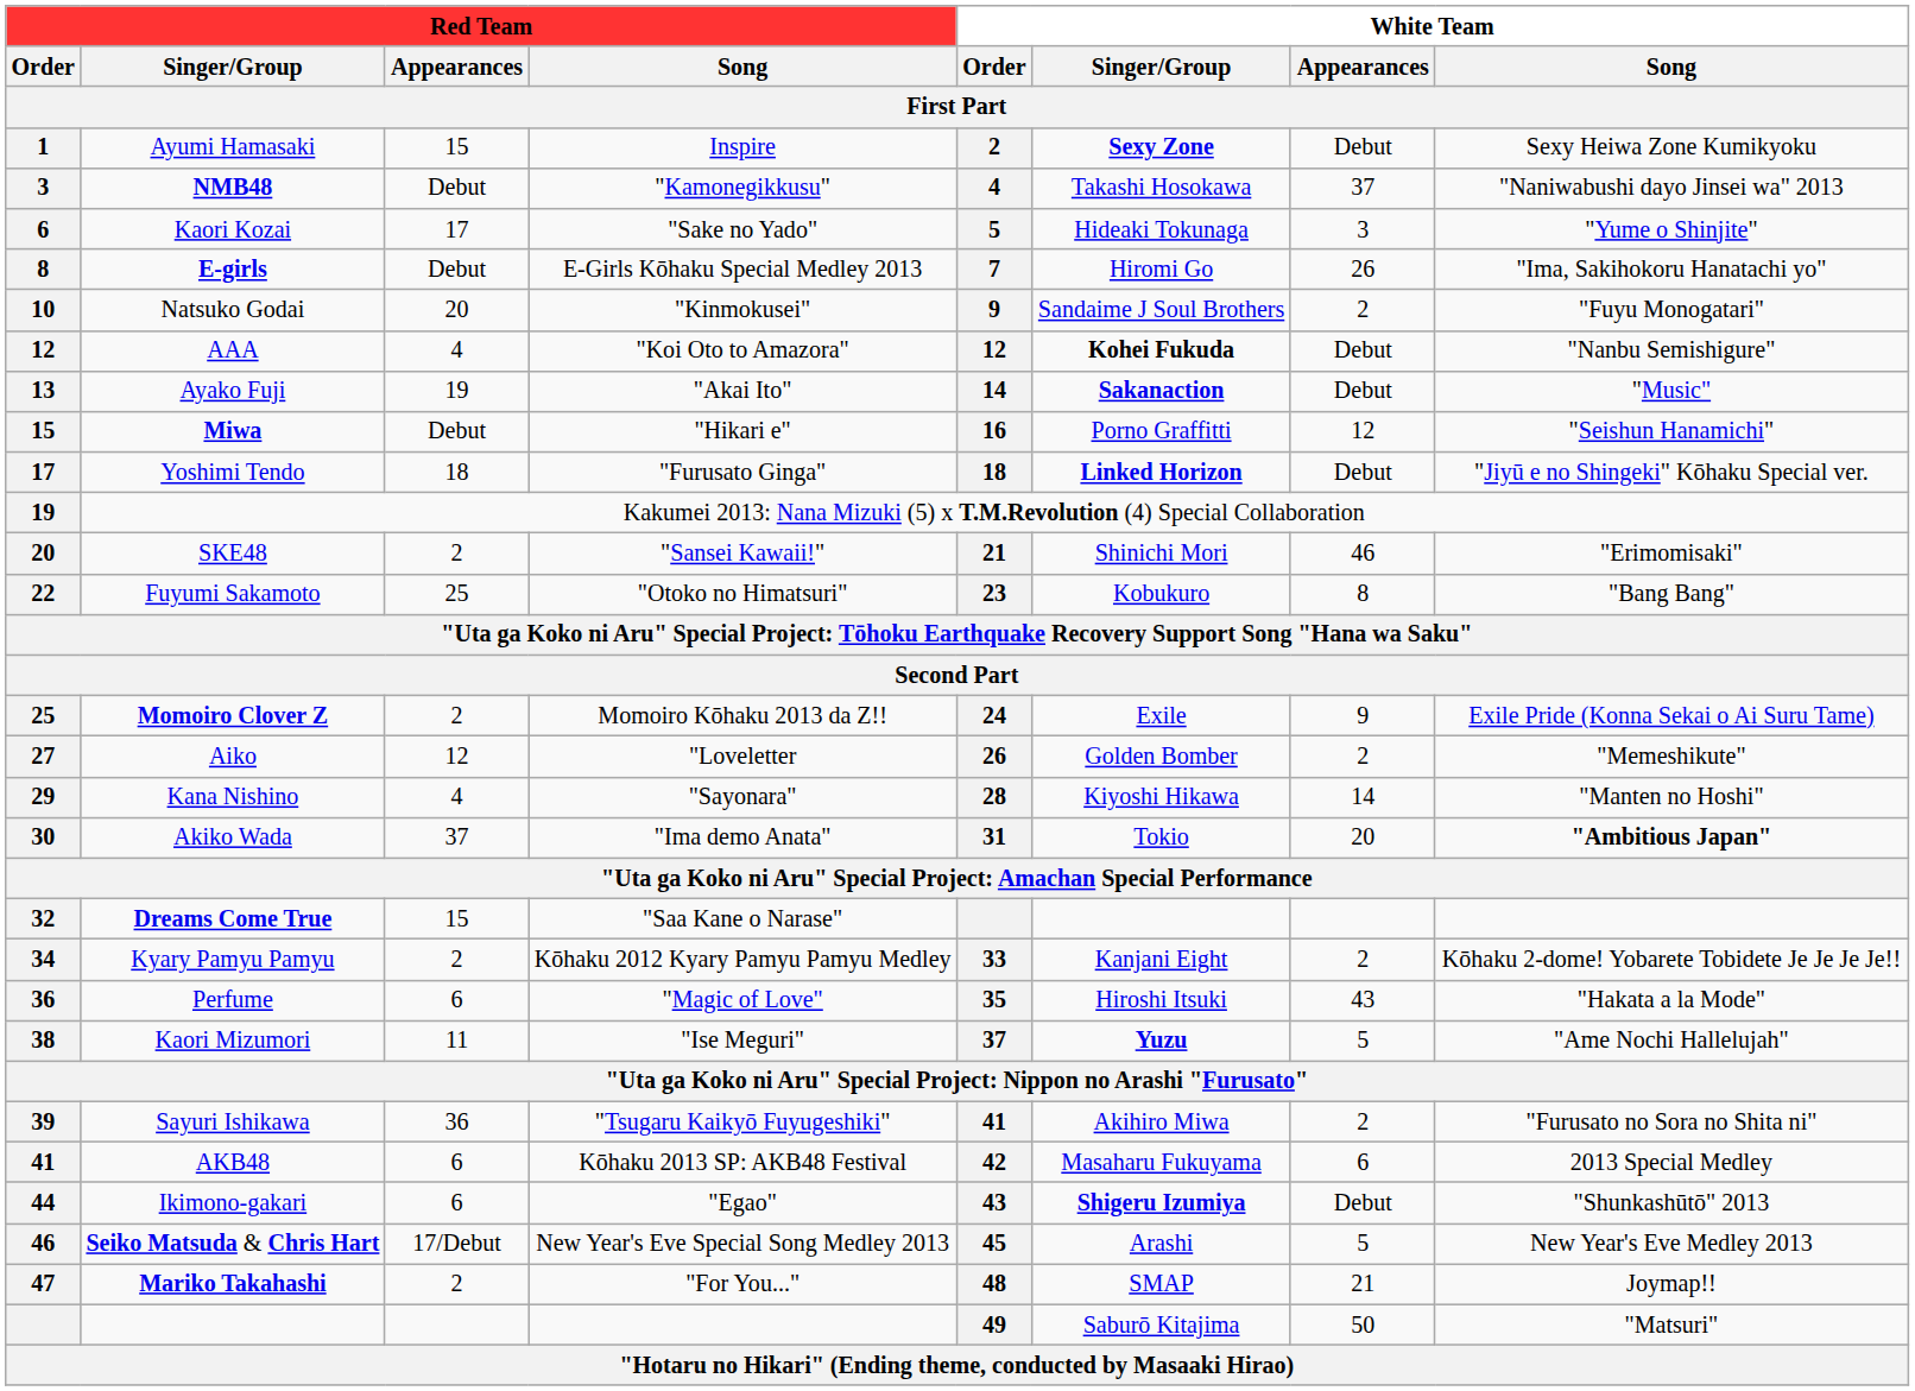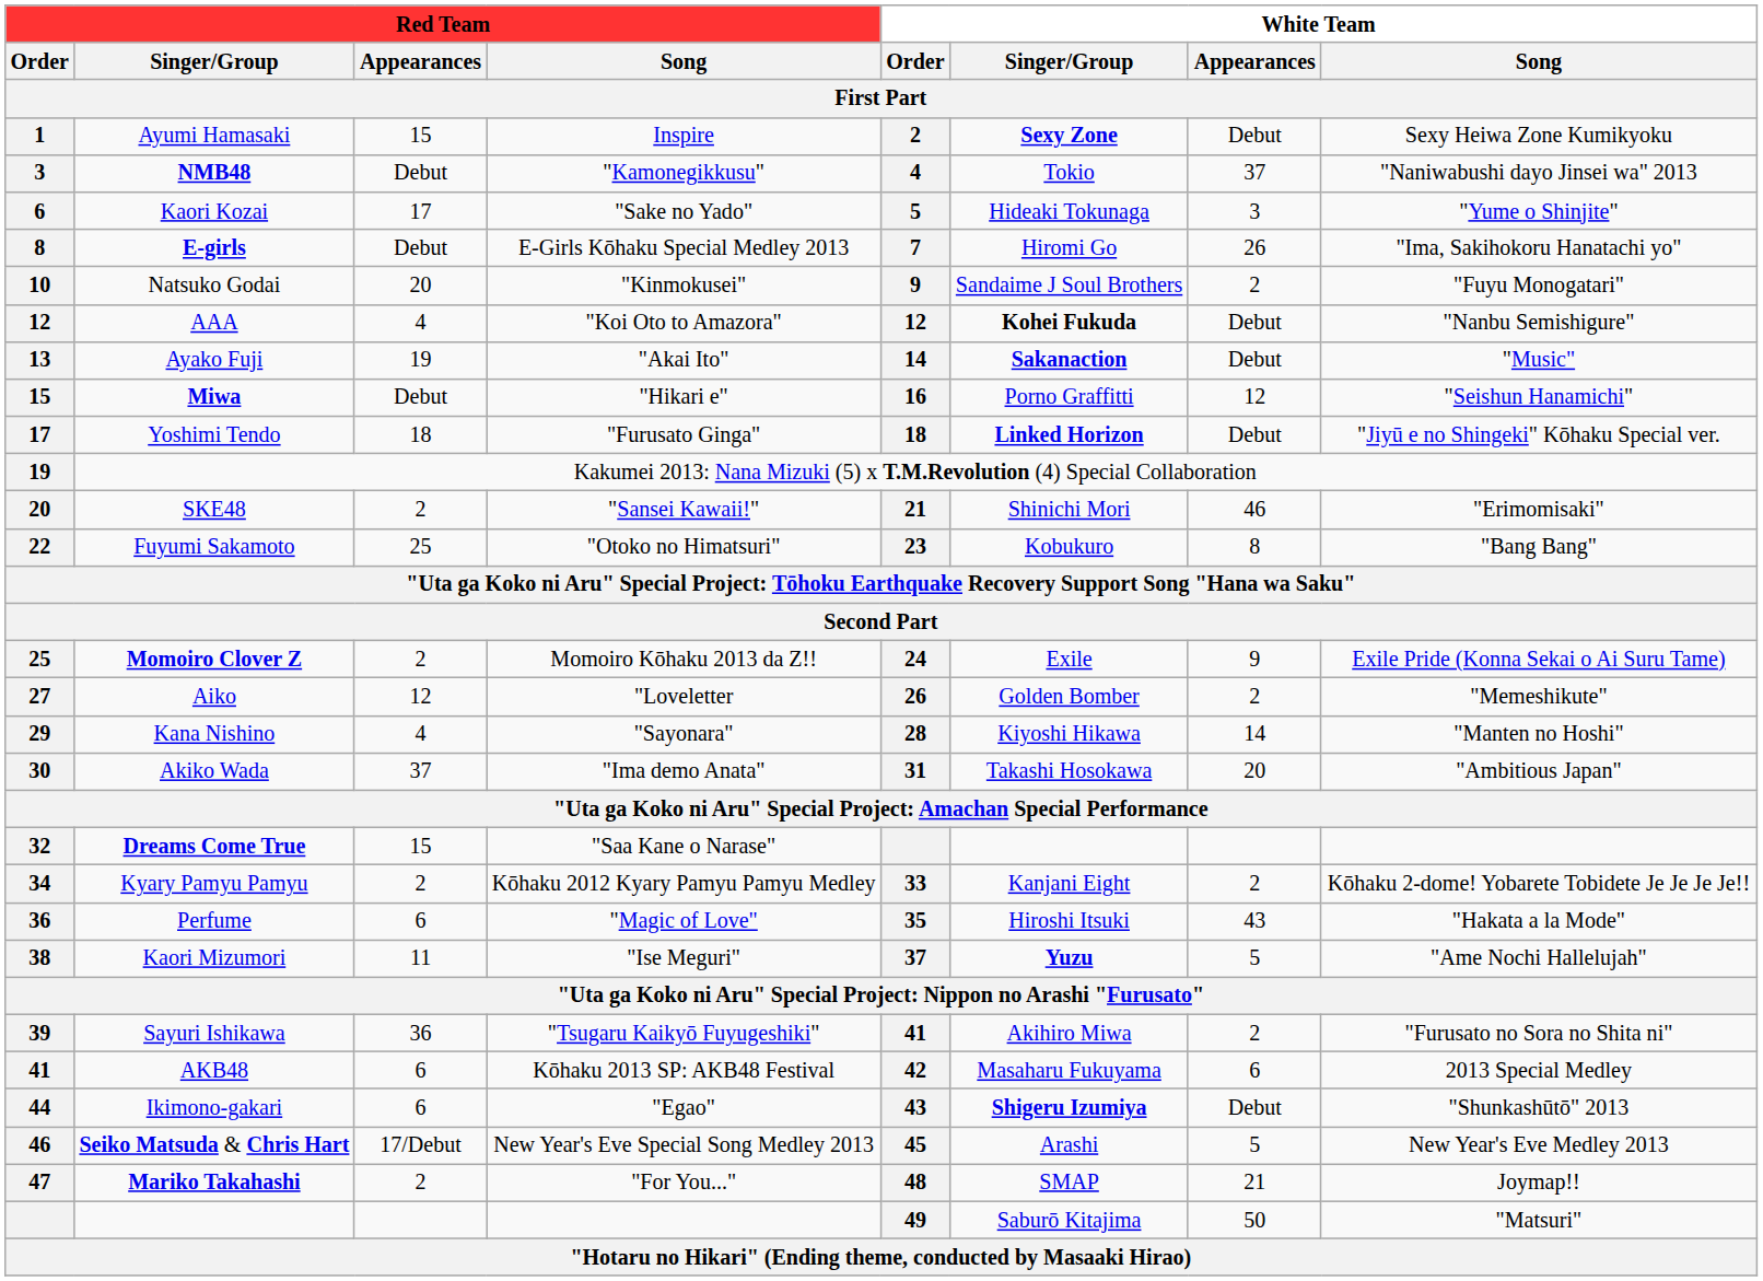NMB48 | White Team / Singer/Group: Takashi Hosokawa -> Tokio
Akiko Wada | White Team / Singer/Group: Tokio -> Takashi Hosokawa
Akiko Wada | White Team / Song: bold -> normal
